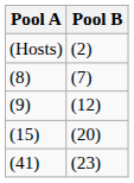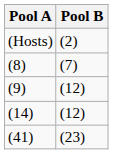+ row: (14) | (12)
- row: (15) | (20)
